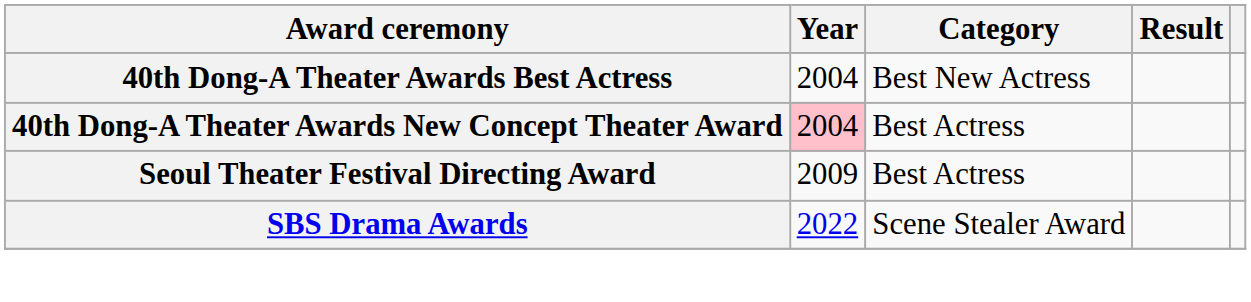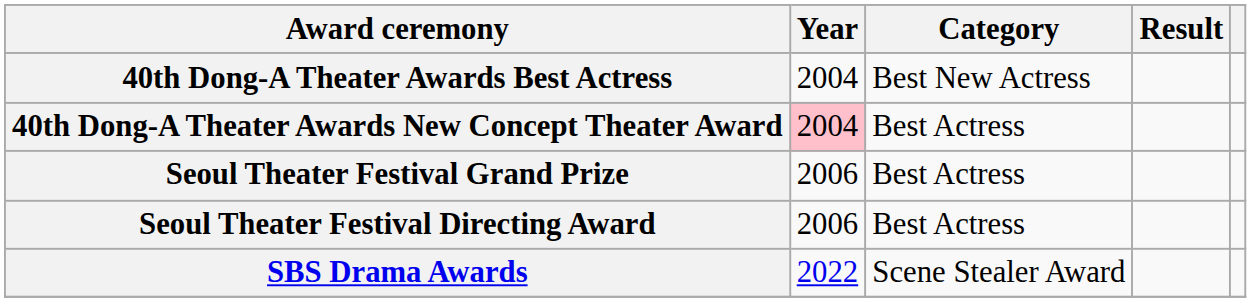+ row: Seoul Theater Festival Grand Prize | 2006 | Best Actress
Seoul Theater Festival Directing Award | Year: 2009 -> 2006
